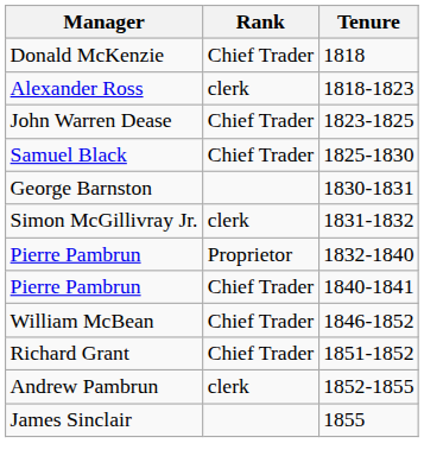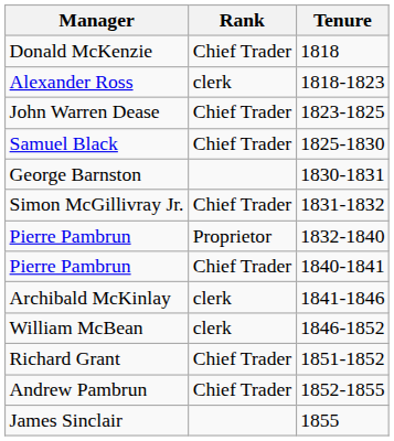Simon McGillivray Jr. | Rank: clerk -> Chief Trader
+ row: Archibald McKinlay | clerk | 1841-1846
William McBean | Rank: Chief Trader -> clerk
Andrew Pambrun | Rank: clerk -> Chief Trader
